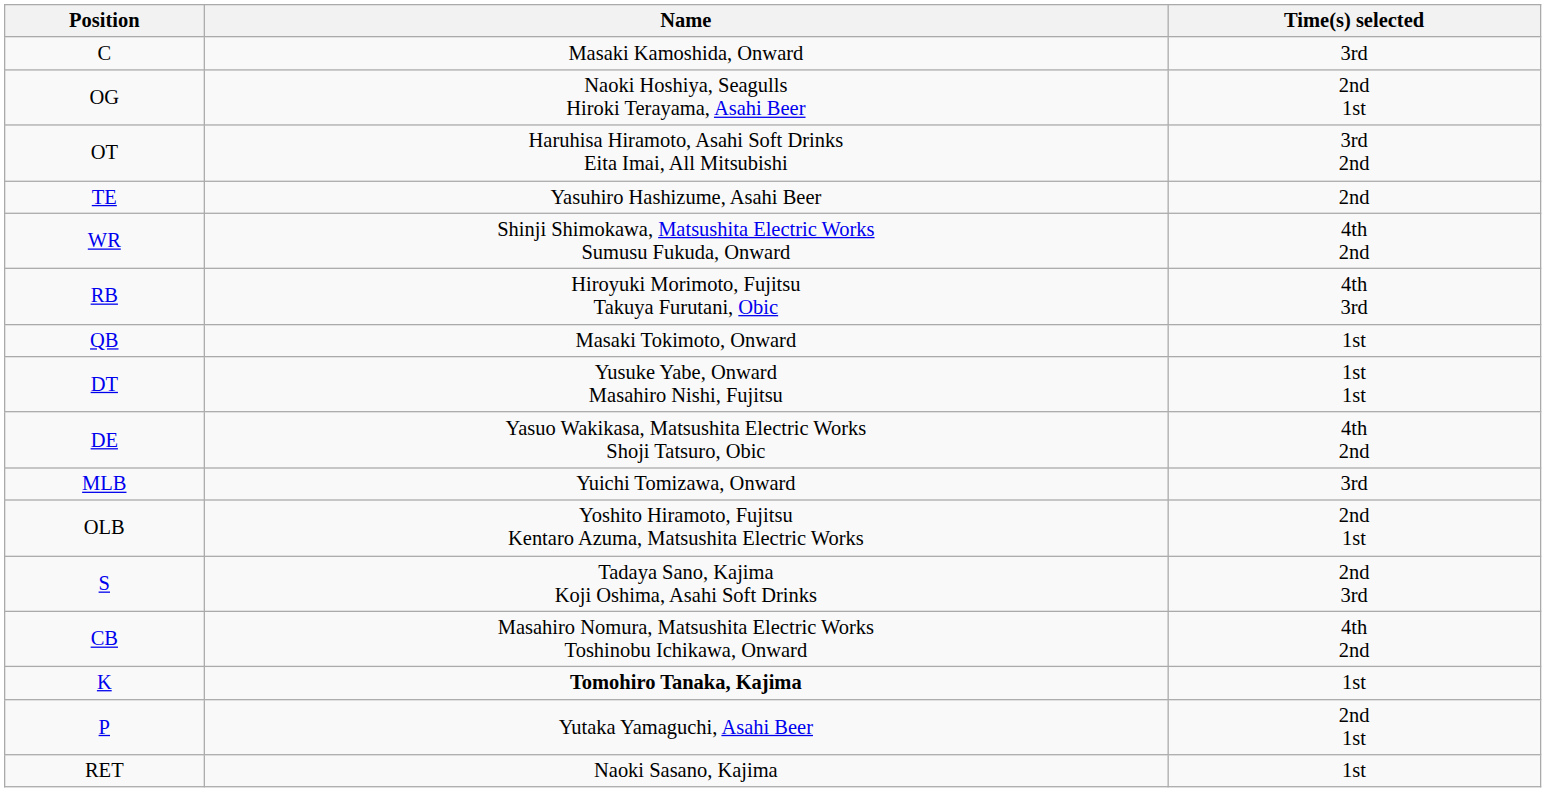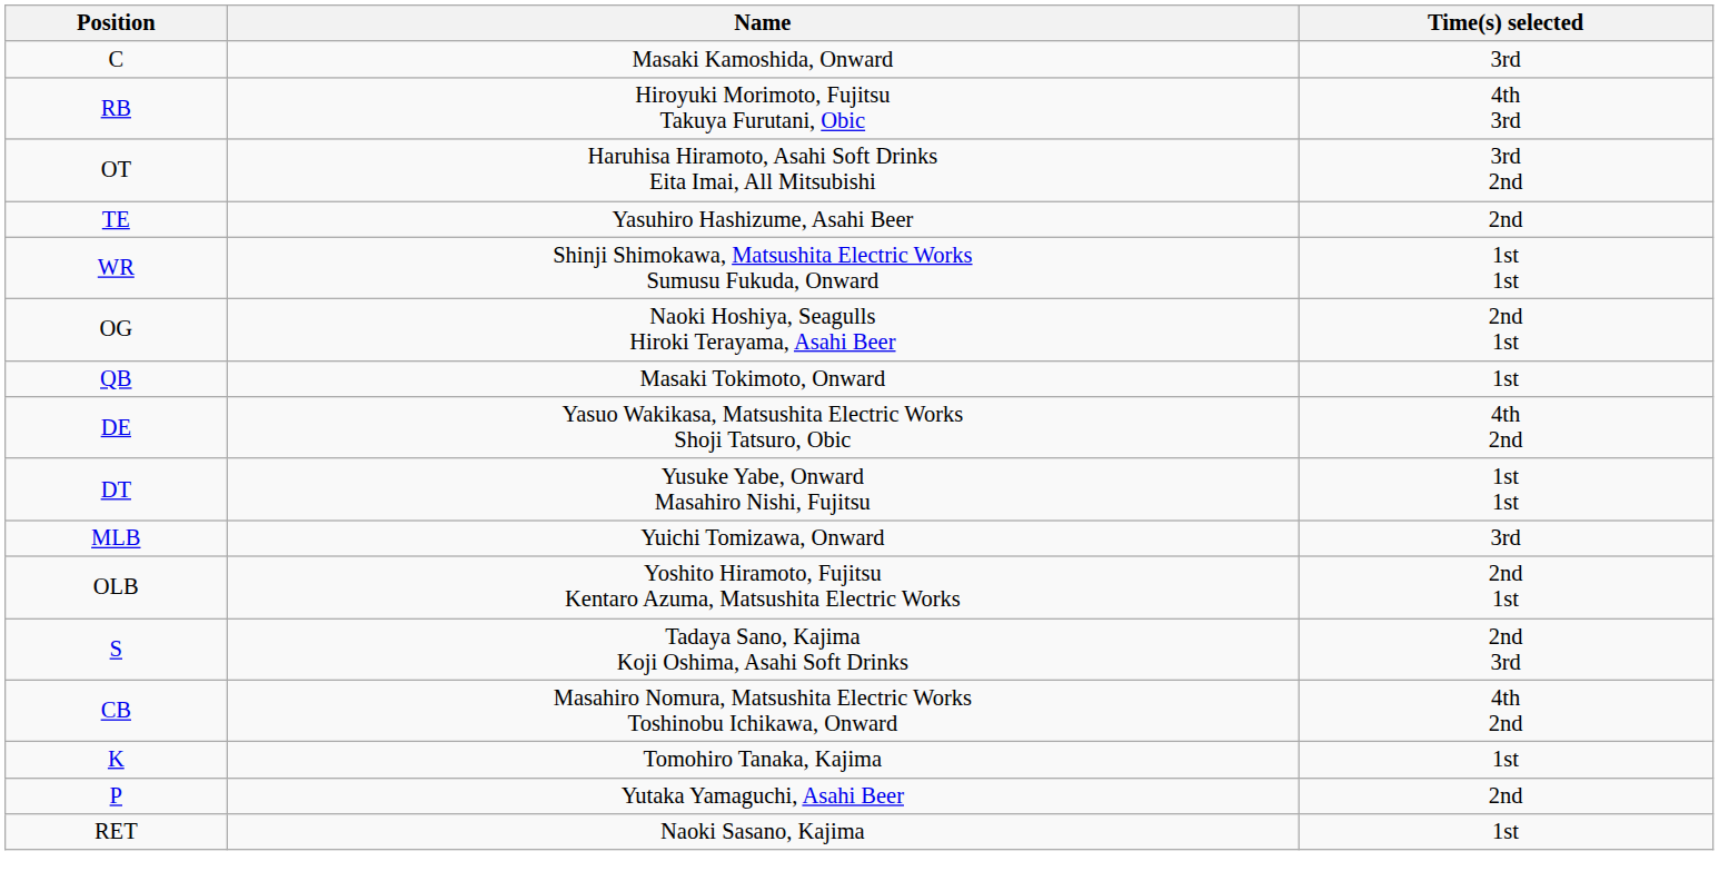rows swapped: OG <-> RB
WR | Time(s) selected: 4th 2nd -> 1st 1st
rows swapped: DT <-> DE
K | Name: bold -> normal
P | Time(s) selected: 2nd 1st -> 2nd
